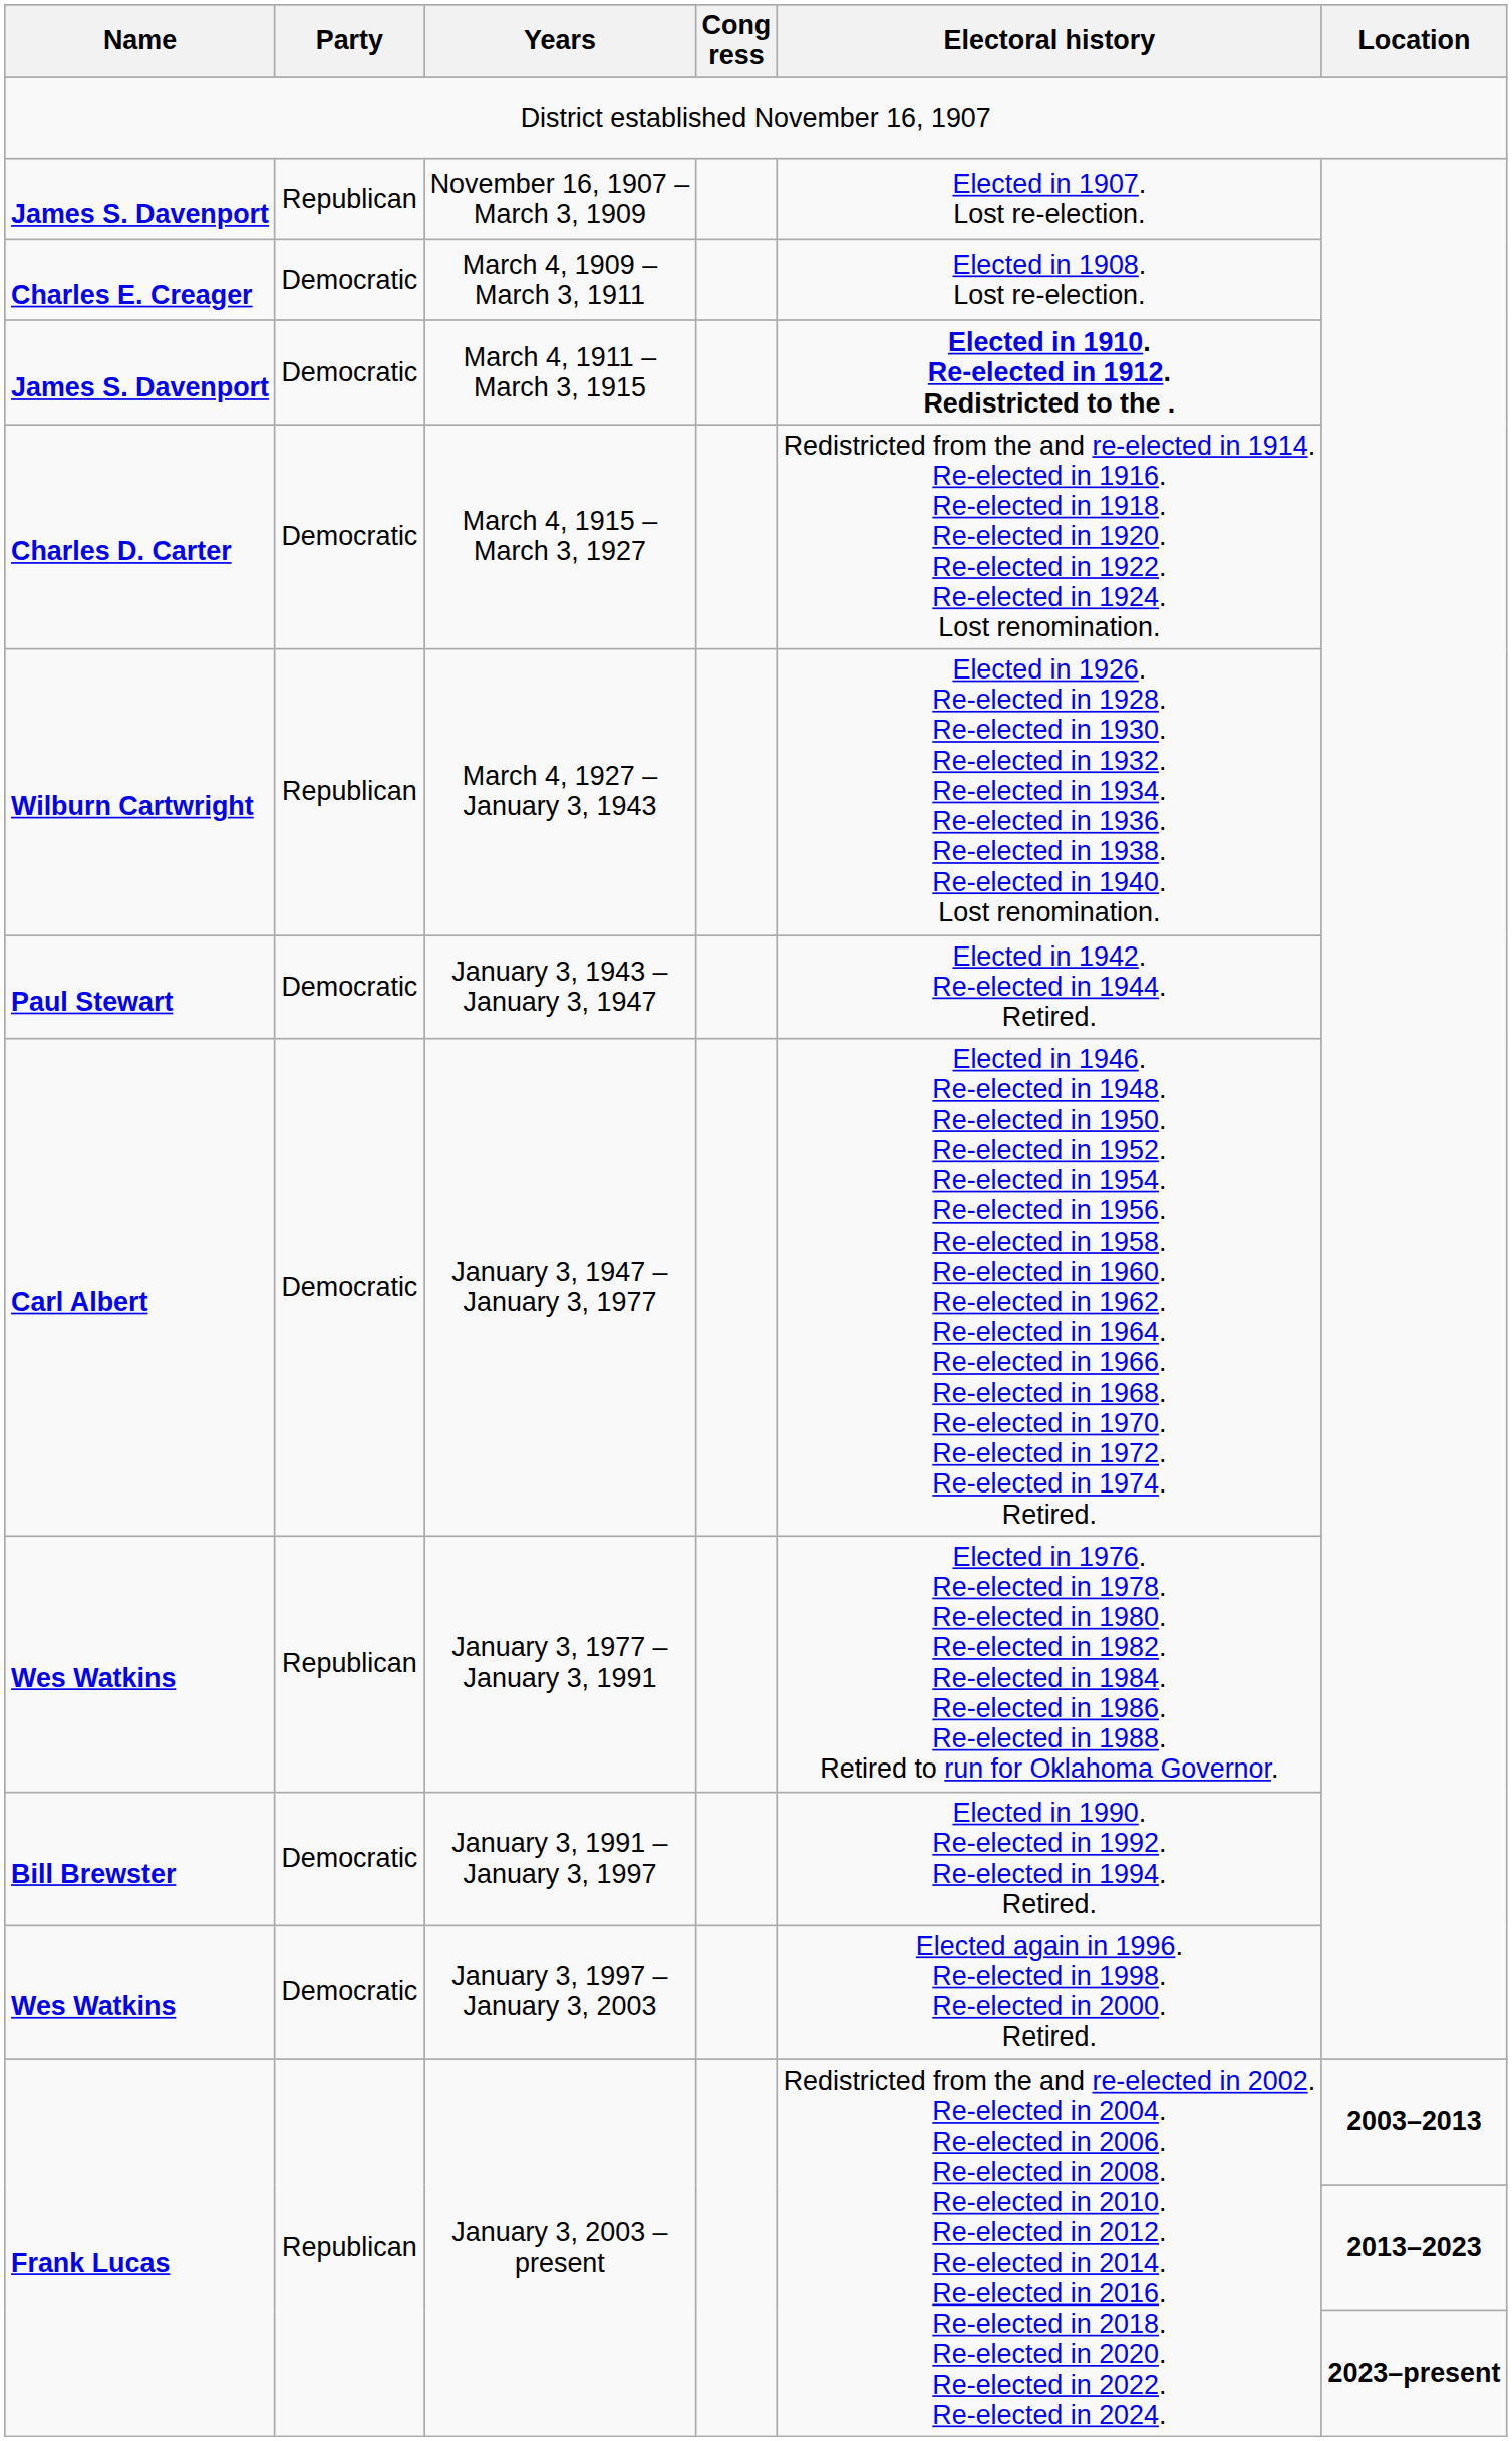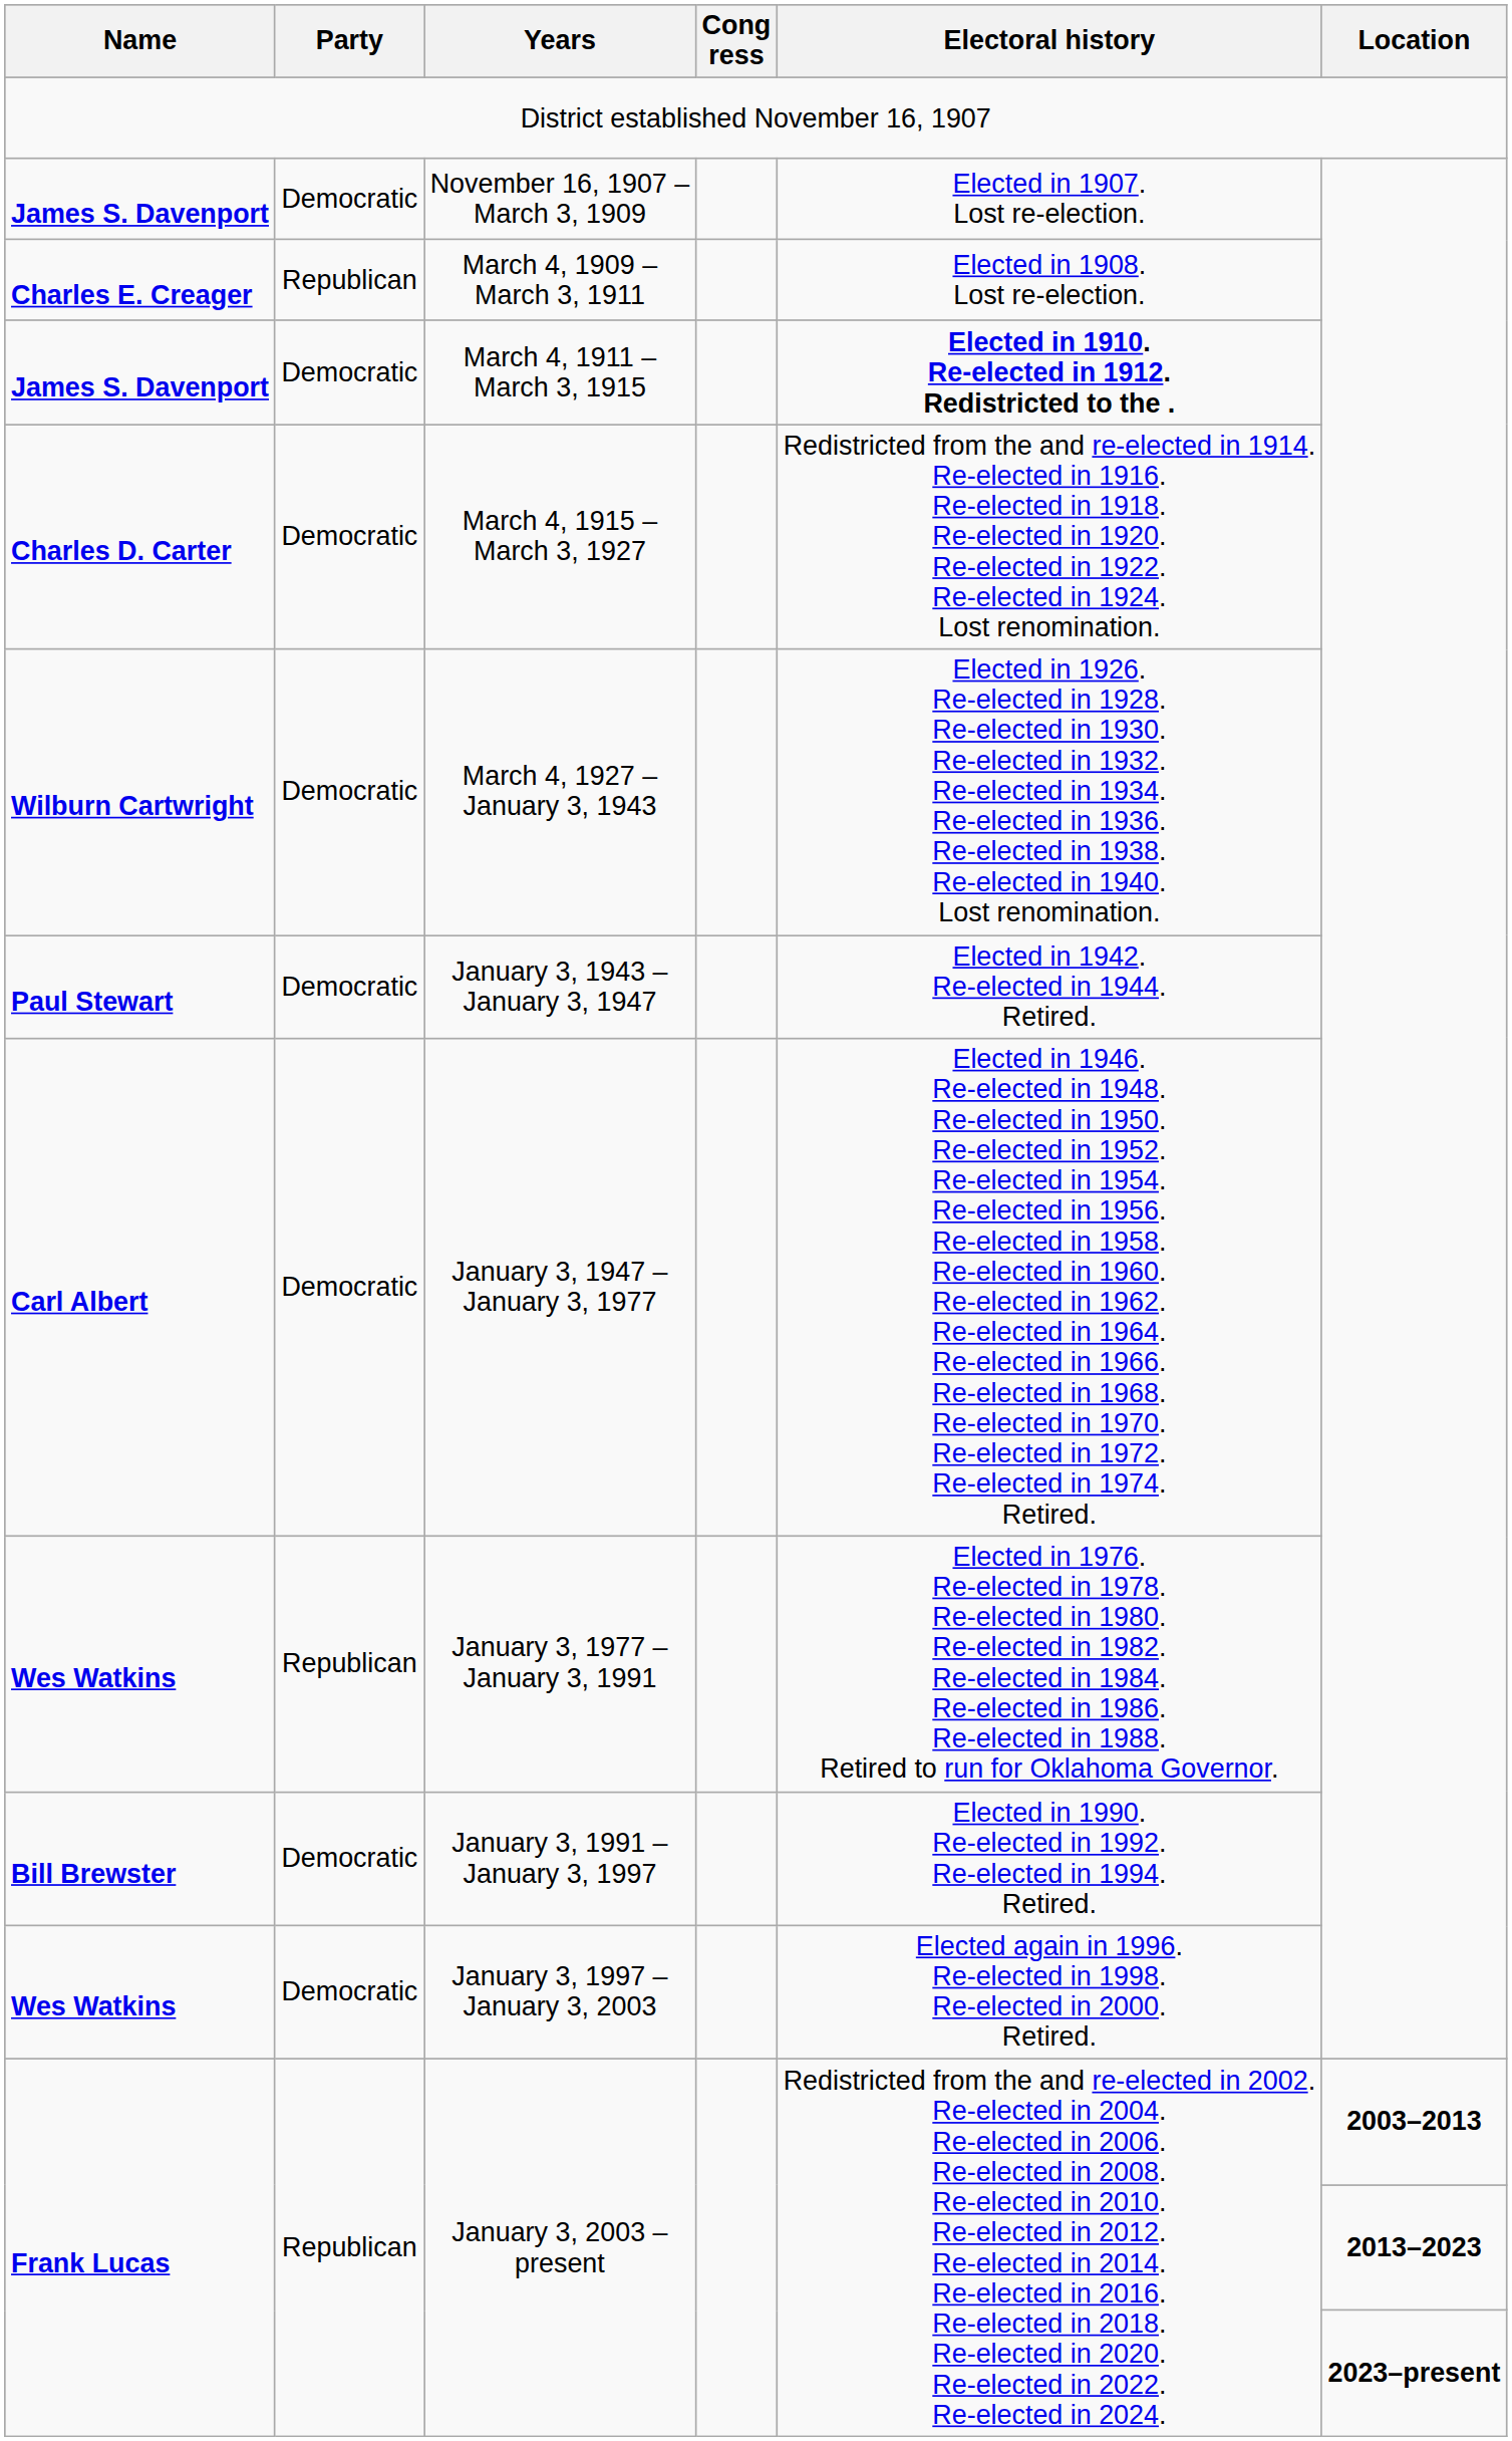November 16, 1907 – March 3, 1909 | Party: Republican -> Democratic
March 4, 1909 – March 3, 1911 | Party: Democratic -> Republican
March 4, 1927 – January 3, 1943 | Party: Republican -> Democratic
